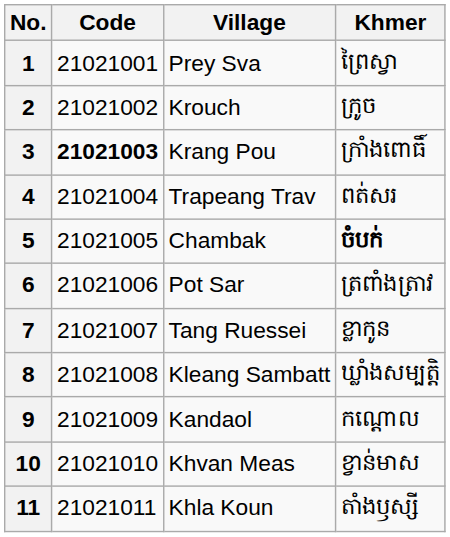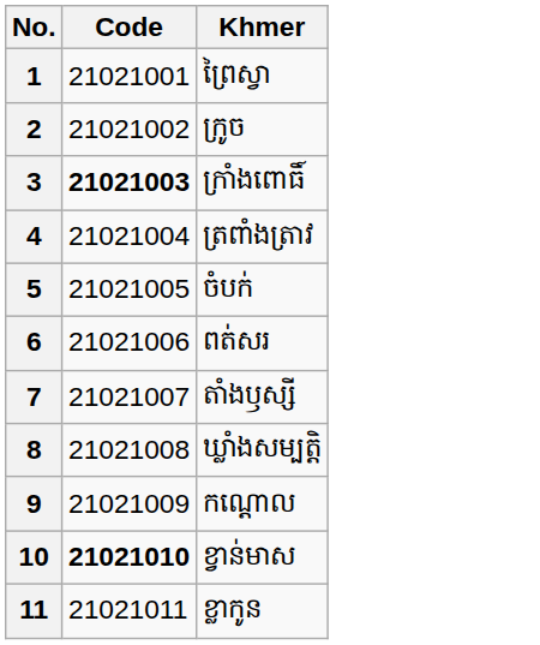- column: Village | Prey Sva | Krouch | Krang Pou | Trapeang Trav | Chambak | Pot Sar | Tang Ruessei | Kleang Sambatt | Kandaol | Khvan Meas | Khla Koun
4 | Khmer: ពត់សរ -> ត្រពាំងត្រាវ
5 | Khmer: bold -> normal
6 | Khmer: ត្រពាំងត្រាវ -> ពត់សរ
7 | Khmer: ខ្លាកូន -> តាំងឫស្សី
10 | Code: normal -> bold
11 | Khmer: តាំងឫស្សី -> ខ្លាកូន
